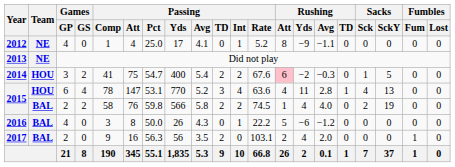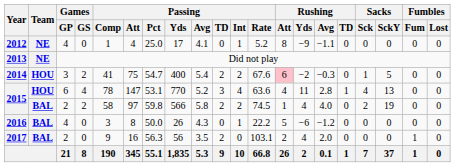2015 / 2 | Passing / Att: 76 -> 97
